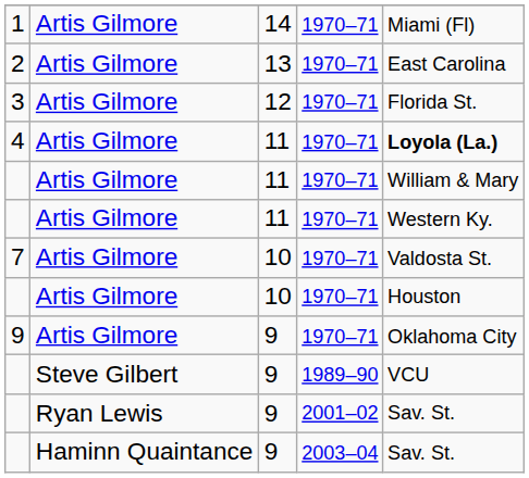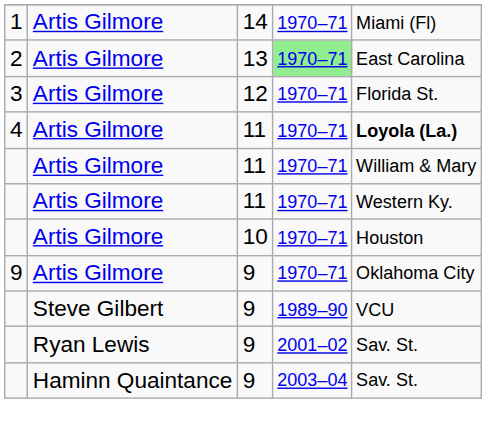2 | column 4: no background -> lightgreen background
- row: 7 | Artis Gilmore | 10 | 1970–71 | Valdosta St.
